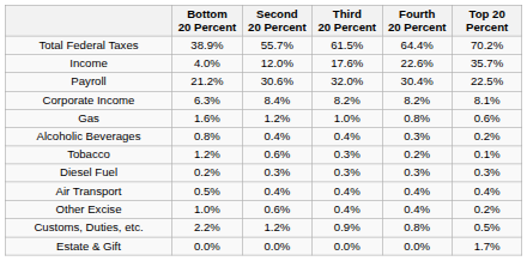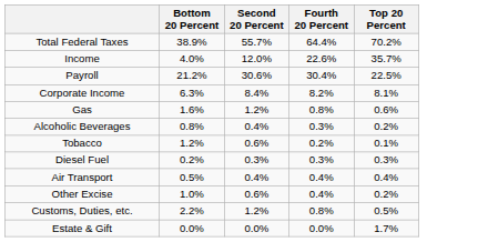- column: Third 20 Percent | 61.5% | 17.6% | 32.0% | 8.2% | 1.0% | 0.4% | 0.3% | 0.3% | 0.4% | 0.4% | 0.9% | 0.0%
